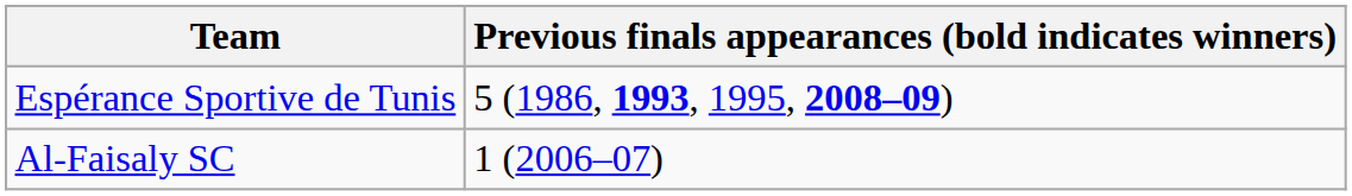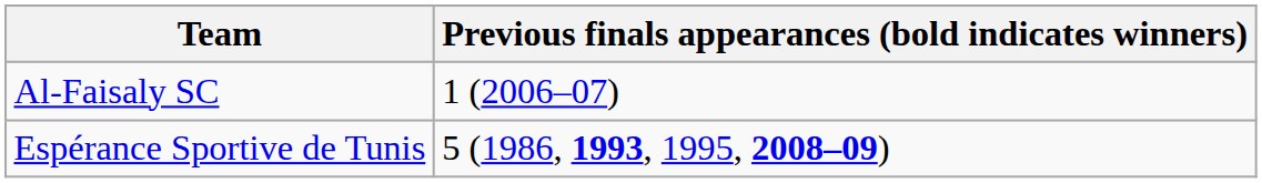rows swapped: Espérance Sportive de Tunis <-> Al-Faisaly SC
